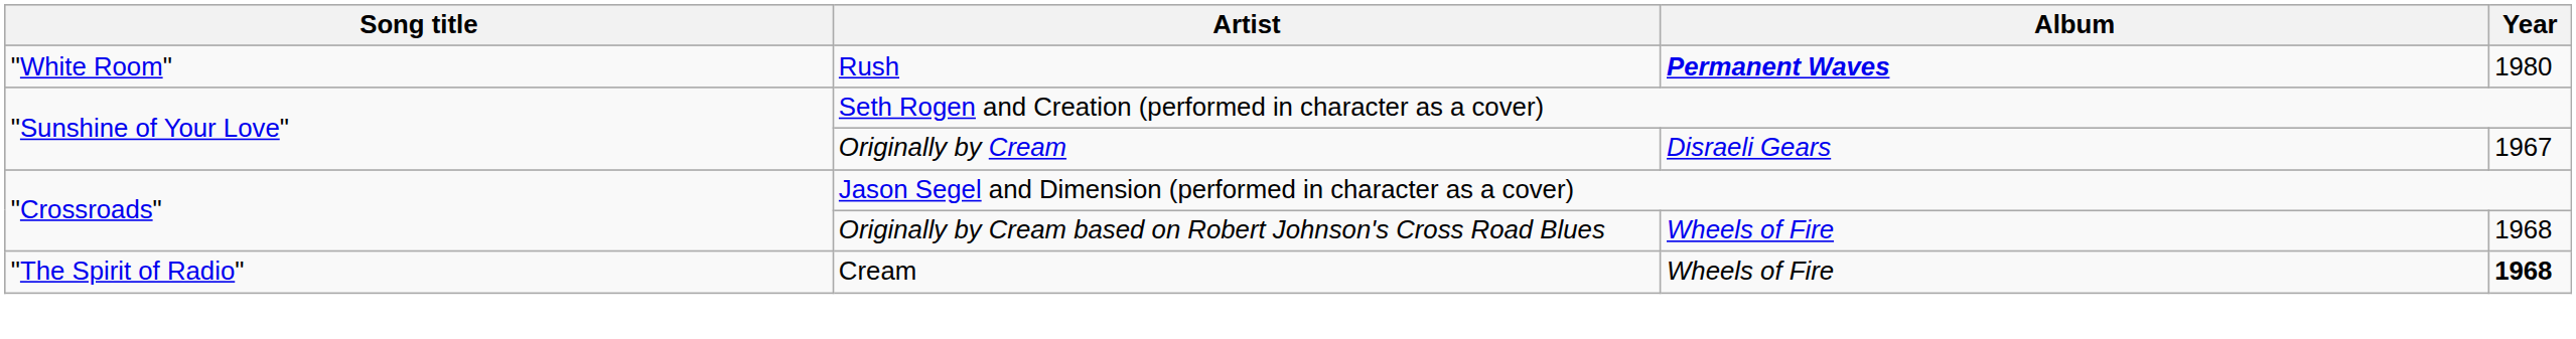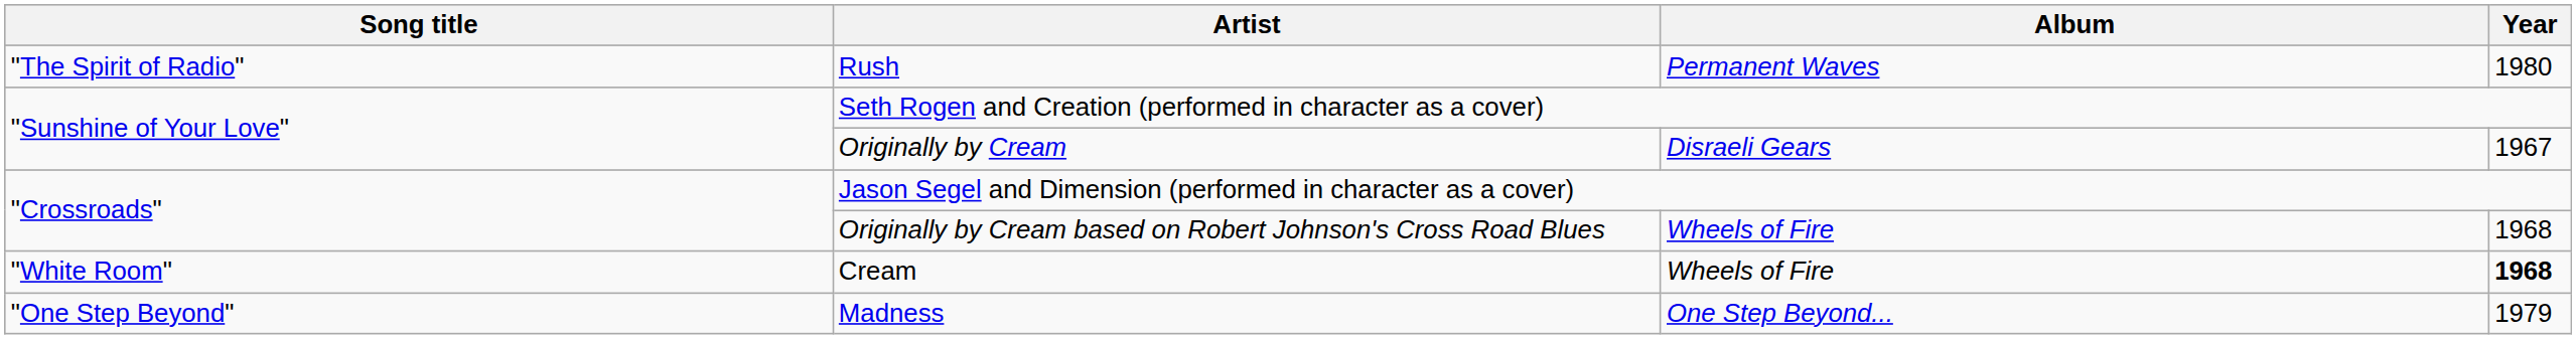Rush | Song title: "White Room" -> "The Spirit of Radio"
Rush | Album: bold -> normal
Cream | Song title: "The Spirit of Radio" -> "White Room"
+ row: "One Step Beyond" | Madness | One Step Beyond... | 1979
